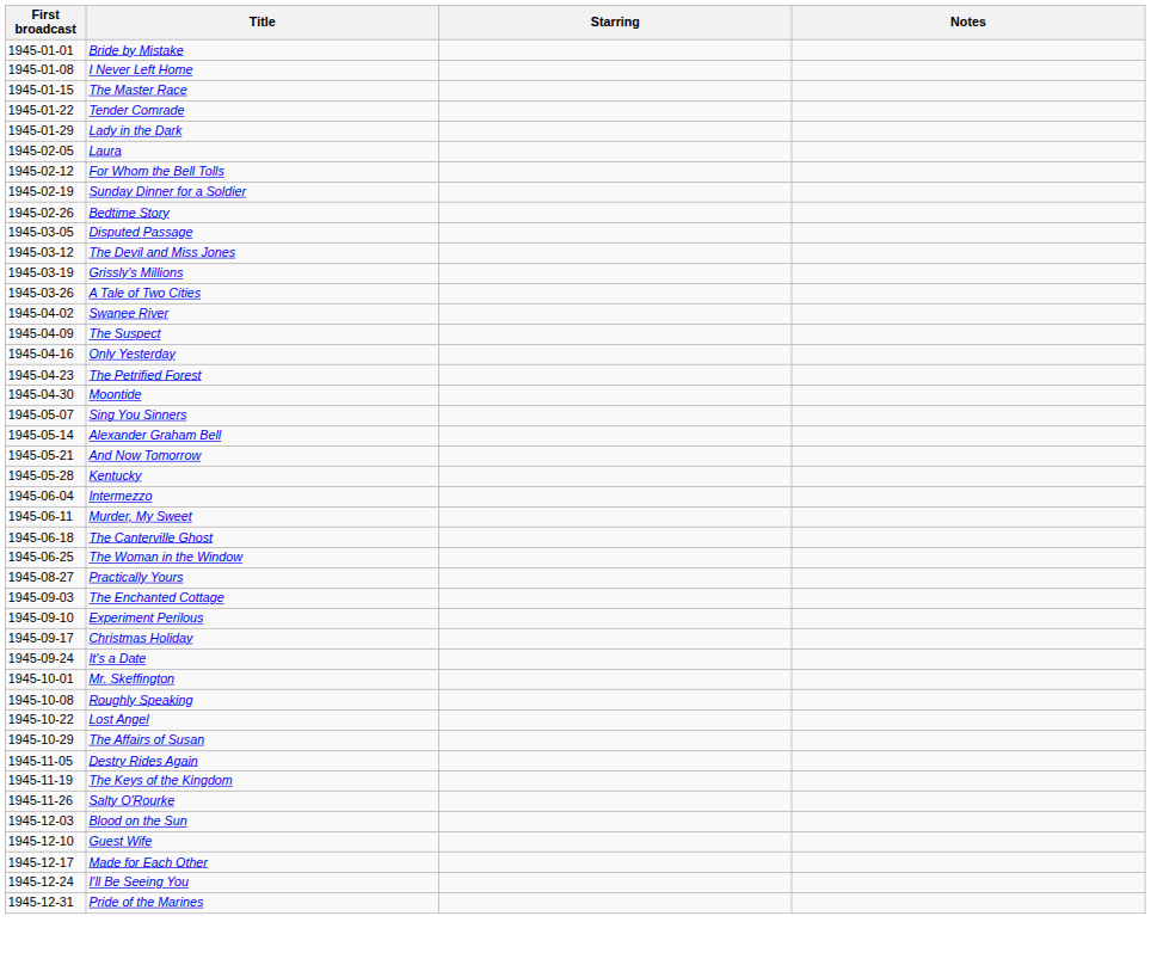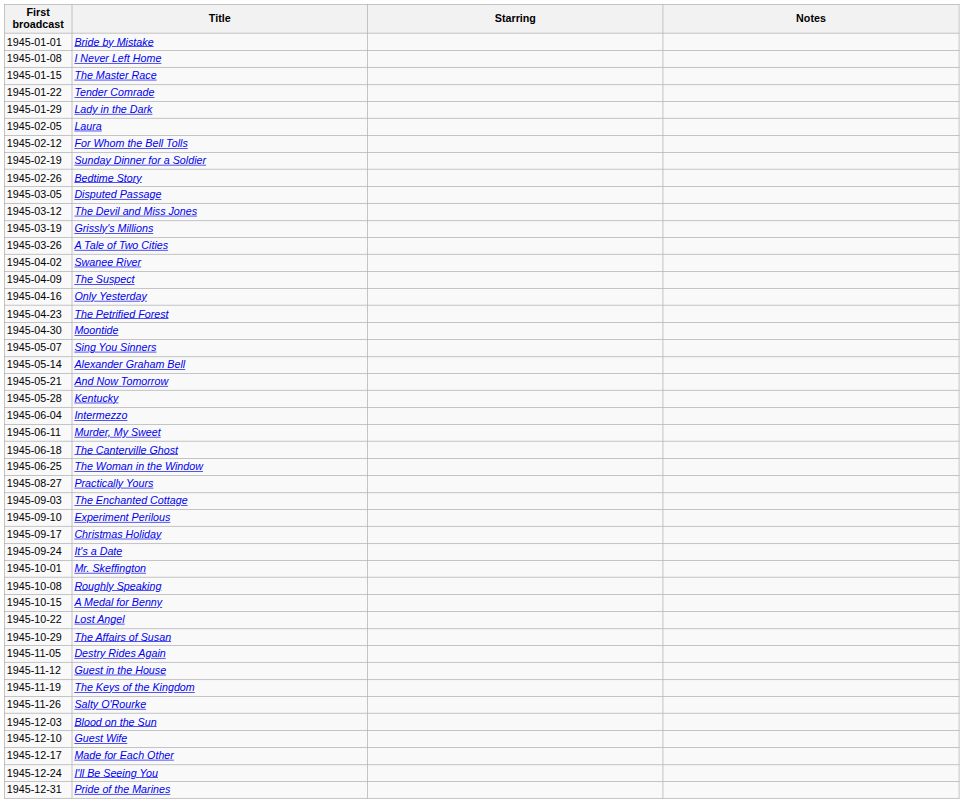+ row: 1945-10-15 | A Medal for Benny
+ row: 1945-11-12 | Guest in the House
